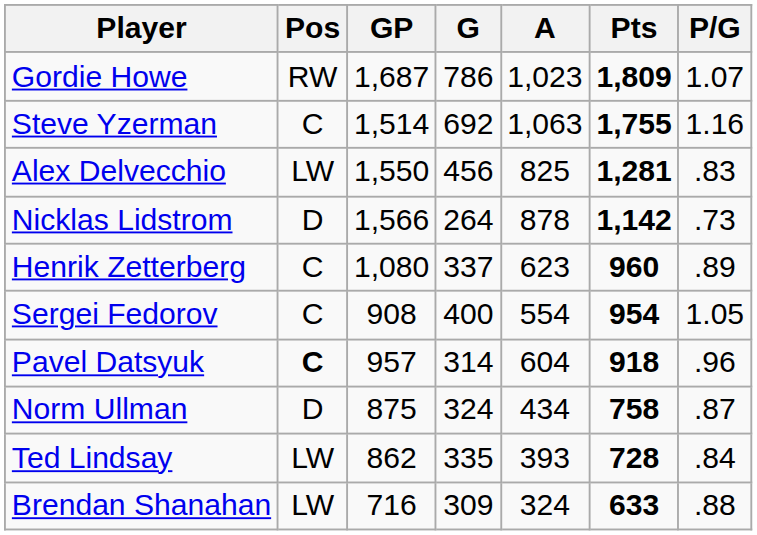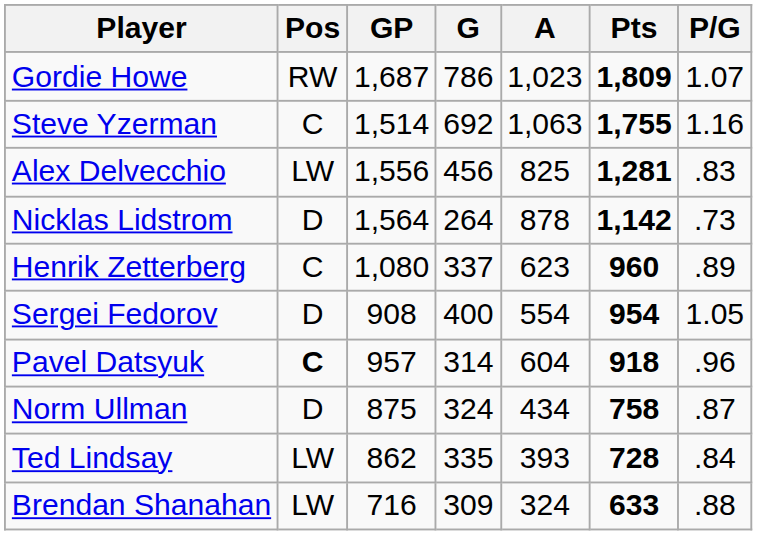Alex Delvecchio | GP: 1,550 -> 1,556
Nicklas Lidstrom | GP: 1,566 -> 1,564
Sergei Fedorov | Pos: C -> D
